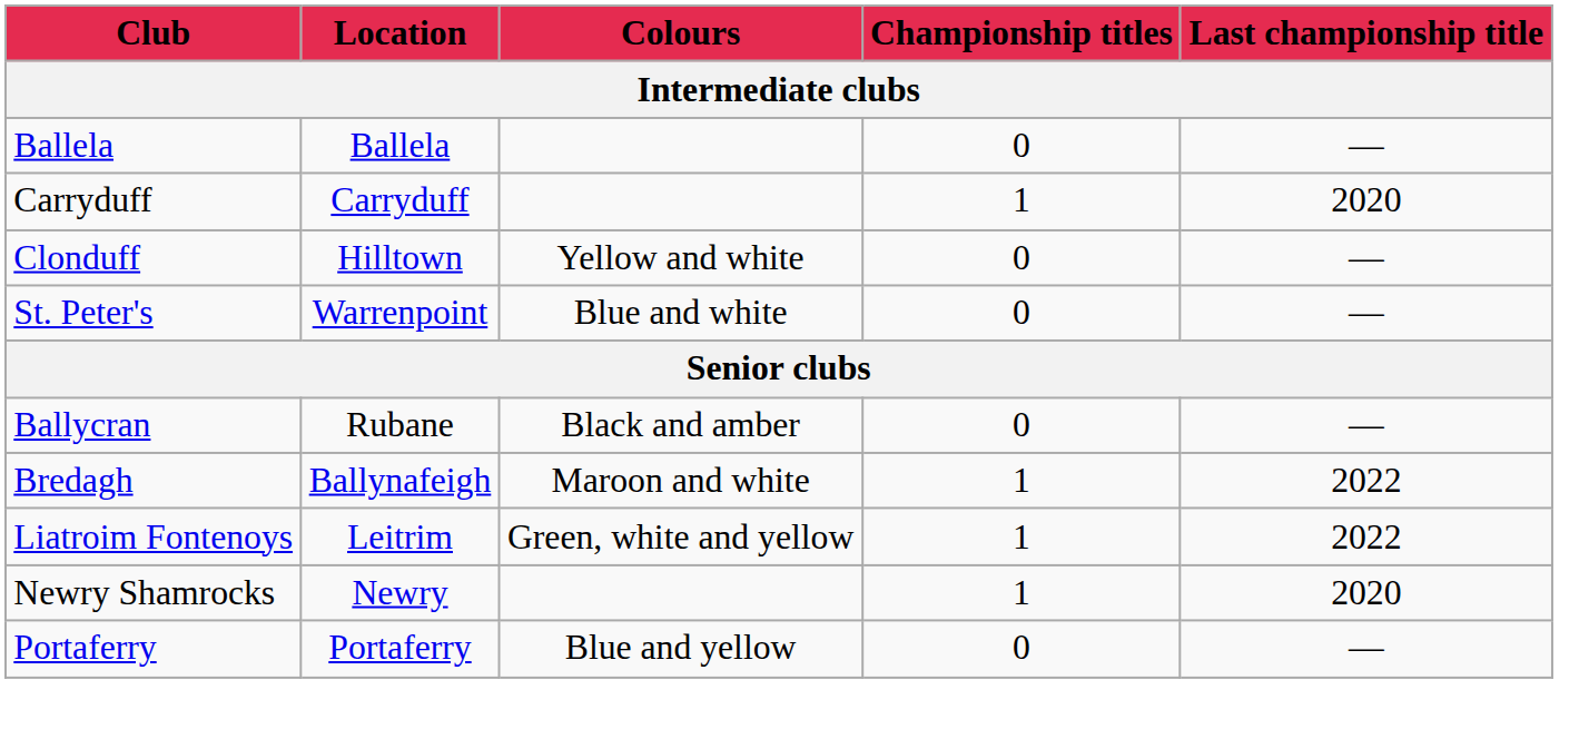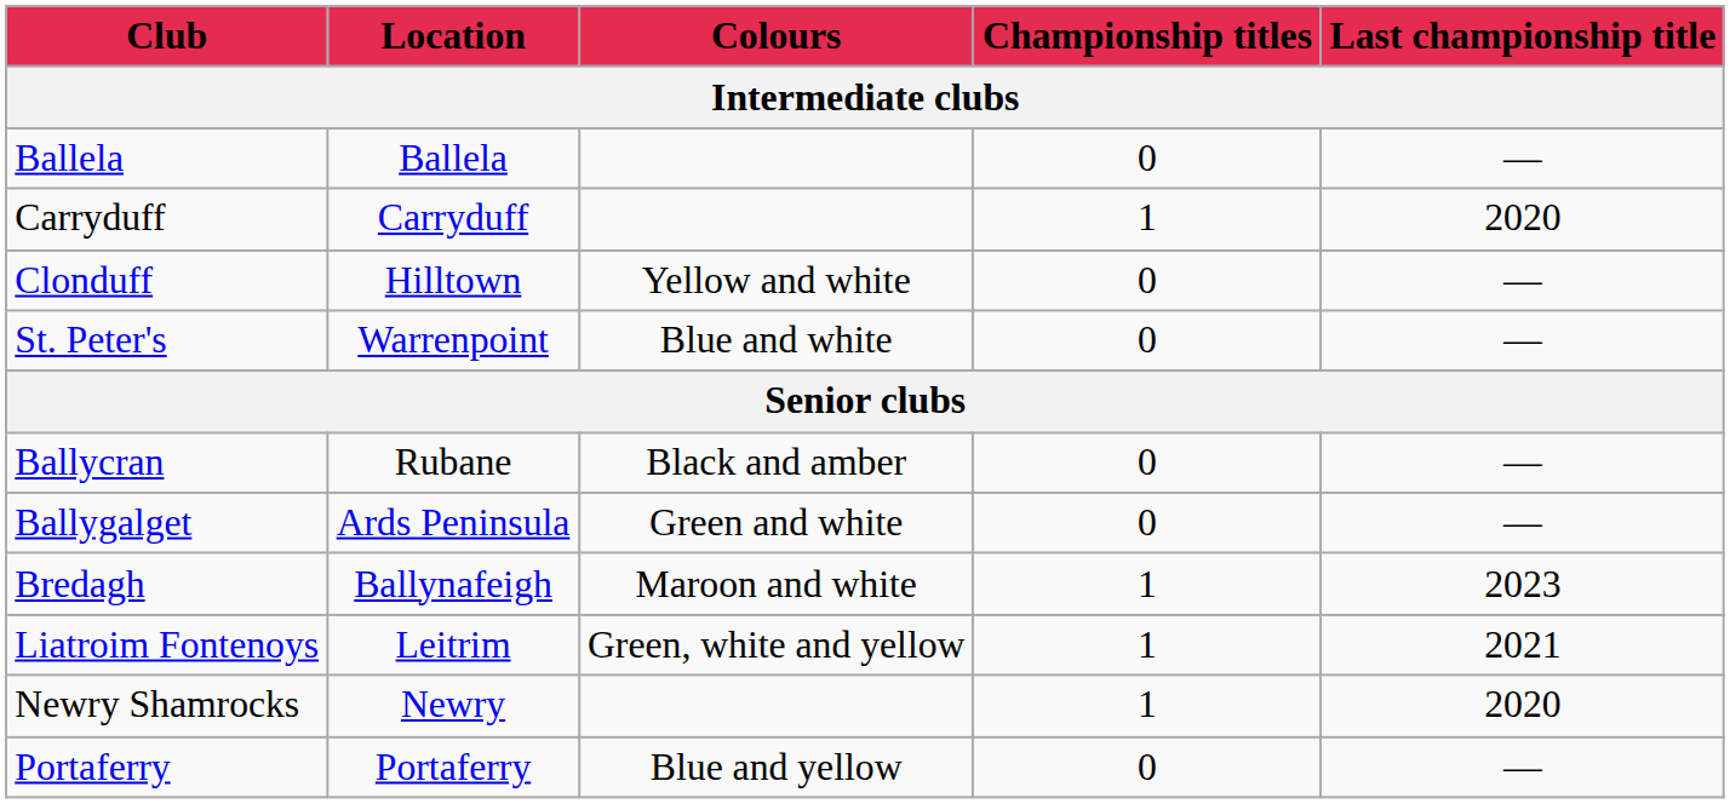+ row: Ballygalget | Ards Peninsula | Green and white | 0 | —
Bredagh | Last championship title: 2022 -> 2023
Liatroim Fontenoys | Last championship title: 2022 -> 2021
